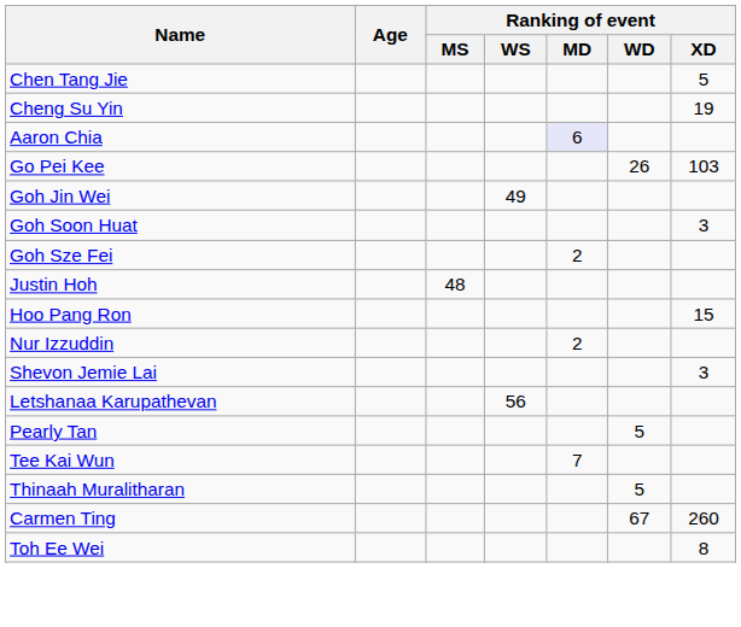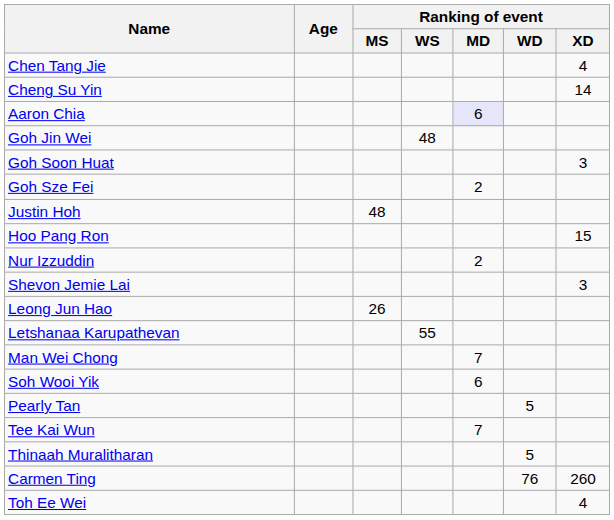Chen Tang Jie | Ranking of event / XD: 5 -> 4
Cheng Su Yin | Ranking of event / XD: 19 -> 14
- row: Go Pei Kee | 26 | 103
Goh Jin Wei | Ranking of event / WS: 49 -> 48
+ row: Leong Jun Hao | 26
Letshanaa Karupathevan | Ranking of event / WS: 56 -> 55
+ row: Man Wei Chong | 7
+ row: Soh Wooi Yik | 6
Carmen Ting | Ranking of event / WD: 67 -> 76
Toh Ee Wei | Ranking of event / XD: 8 -> 4
